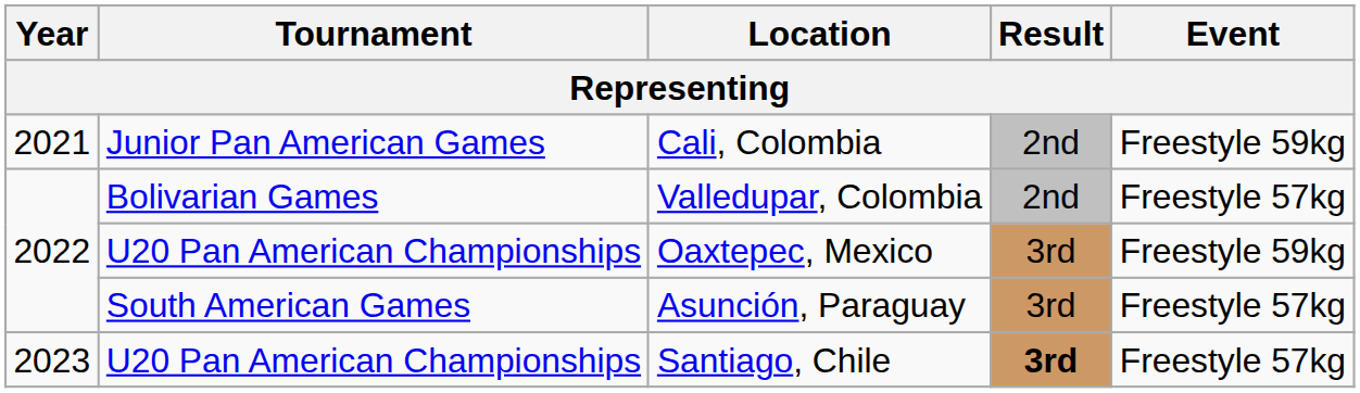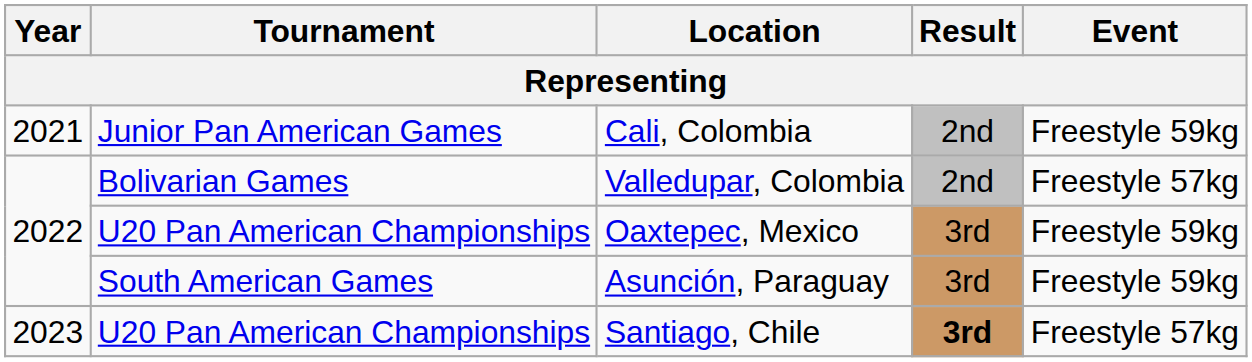Asunción, Paraguay | Event: Freestyle 57kg -> Freestyle 59kg
